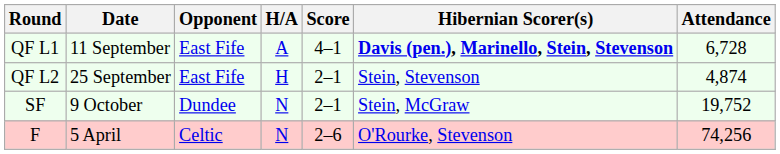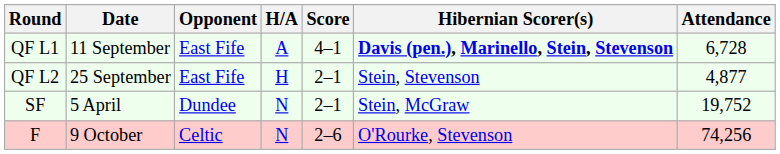QF L2 | Attendance: 4,874 -> 4,877
SF | Date: 9 October -> 5 April
F | Date: 5 April -> 9 October
